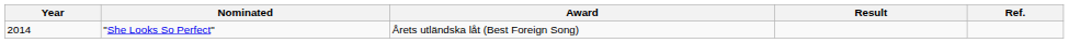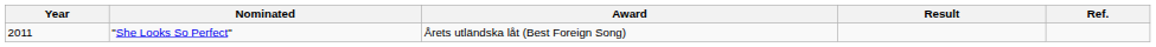"She Looks So Perfect" | Year: 2014 -> 2011
